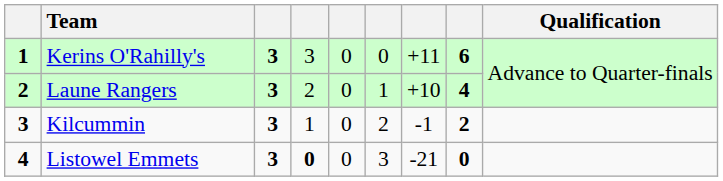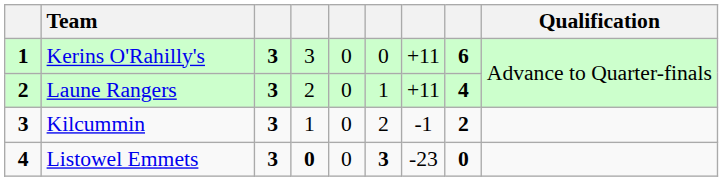Laune Rangers | column 7: +10 -> +11
Listowel Emmets | column 6: normal -> bold
Listowel Emmets | column 7: -21 -> -23
